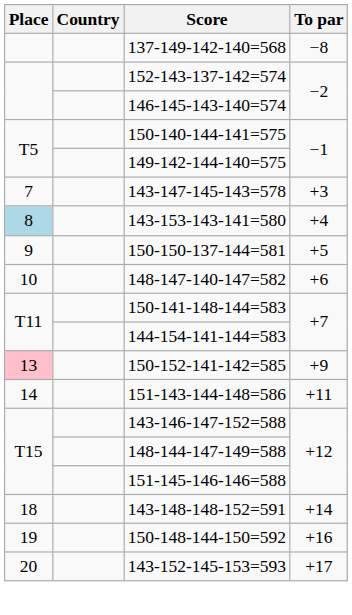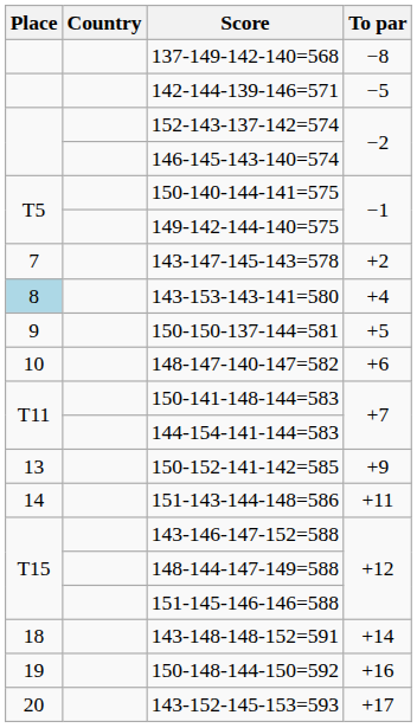+ row: 142-144-139-146=571 | −5
143-147-145-143=578 | To par: +3 -> +2
150-152-141-142=585 | Place: pink background -> no background
